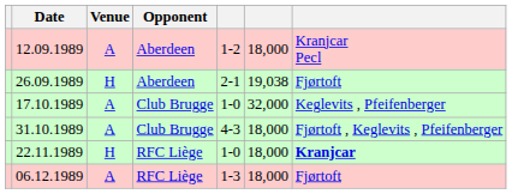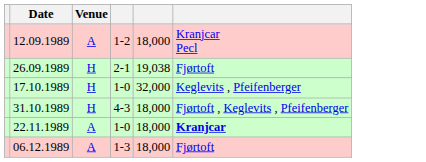- column: Opponent | Aberdeen | Aberdeen | Club Brugge | Club Brugge | RFC Liège | RFC Liège
17.10.1989 | Venue: A -> H
31.10.1989 | Venue: A -> H
22.11.1989 | Venue: H -> A
